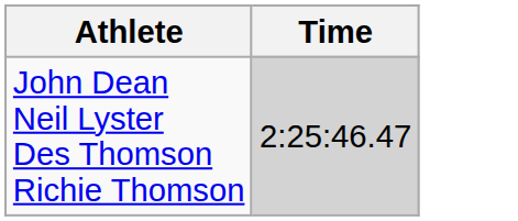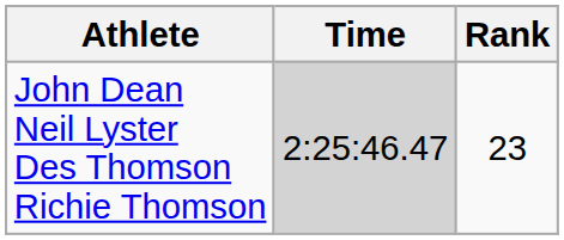+ column: Rank | 23
